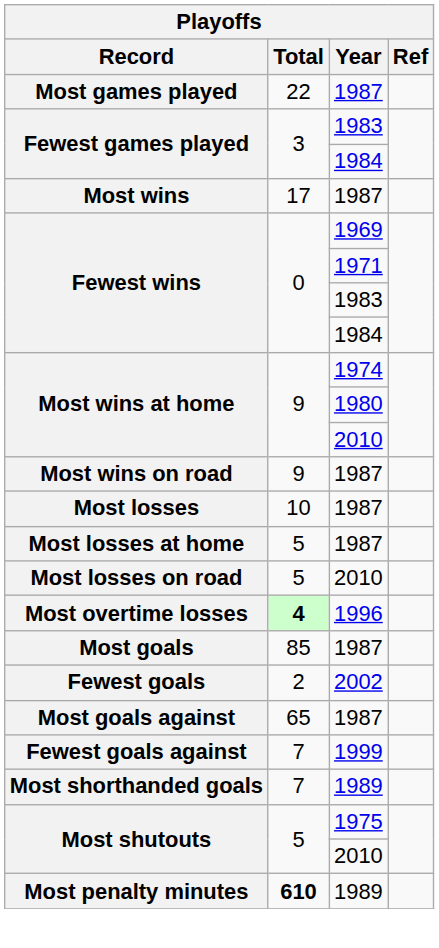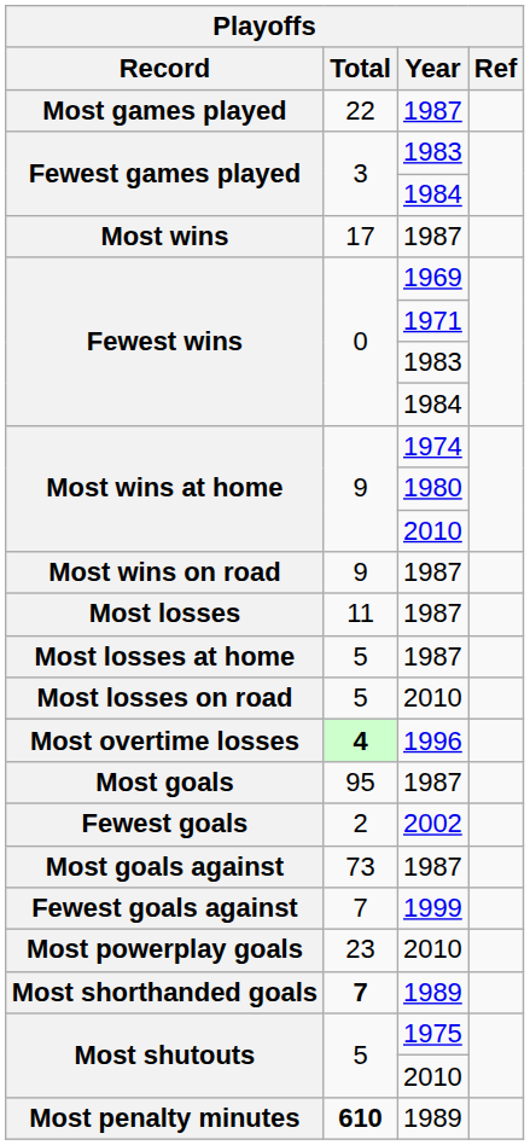Most losses | Total: 10 -> 11
Most goals | Total: 85 -> 95
Most goals against | Total: 65 -> 73
+ row: Most powerplay goals | 23 | 2010
Most shorthanded goals | Total: normal -> bold
